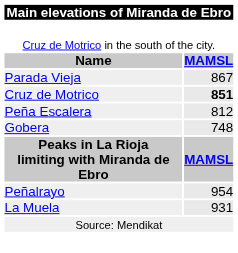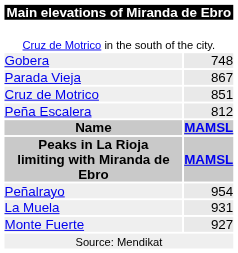rows swapped: Name <-> Gobera
Cruz de Motrico | column 2: bold -> normal
+ row: Monte Fuerte | 927
